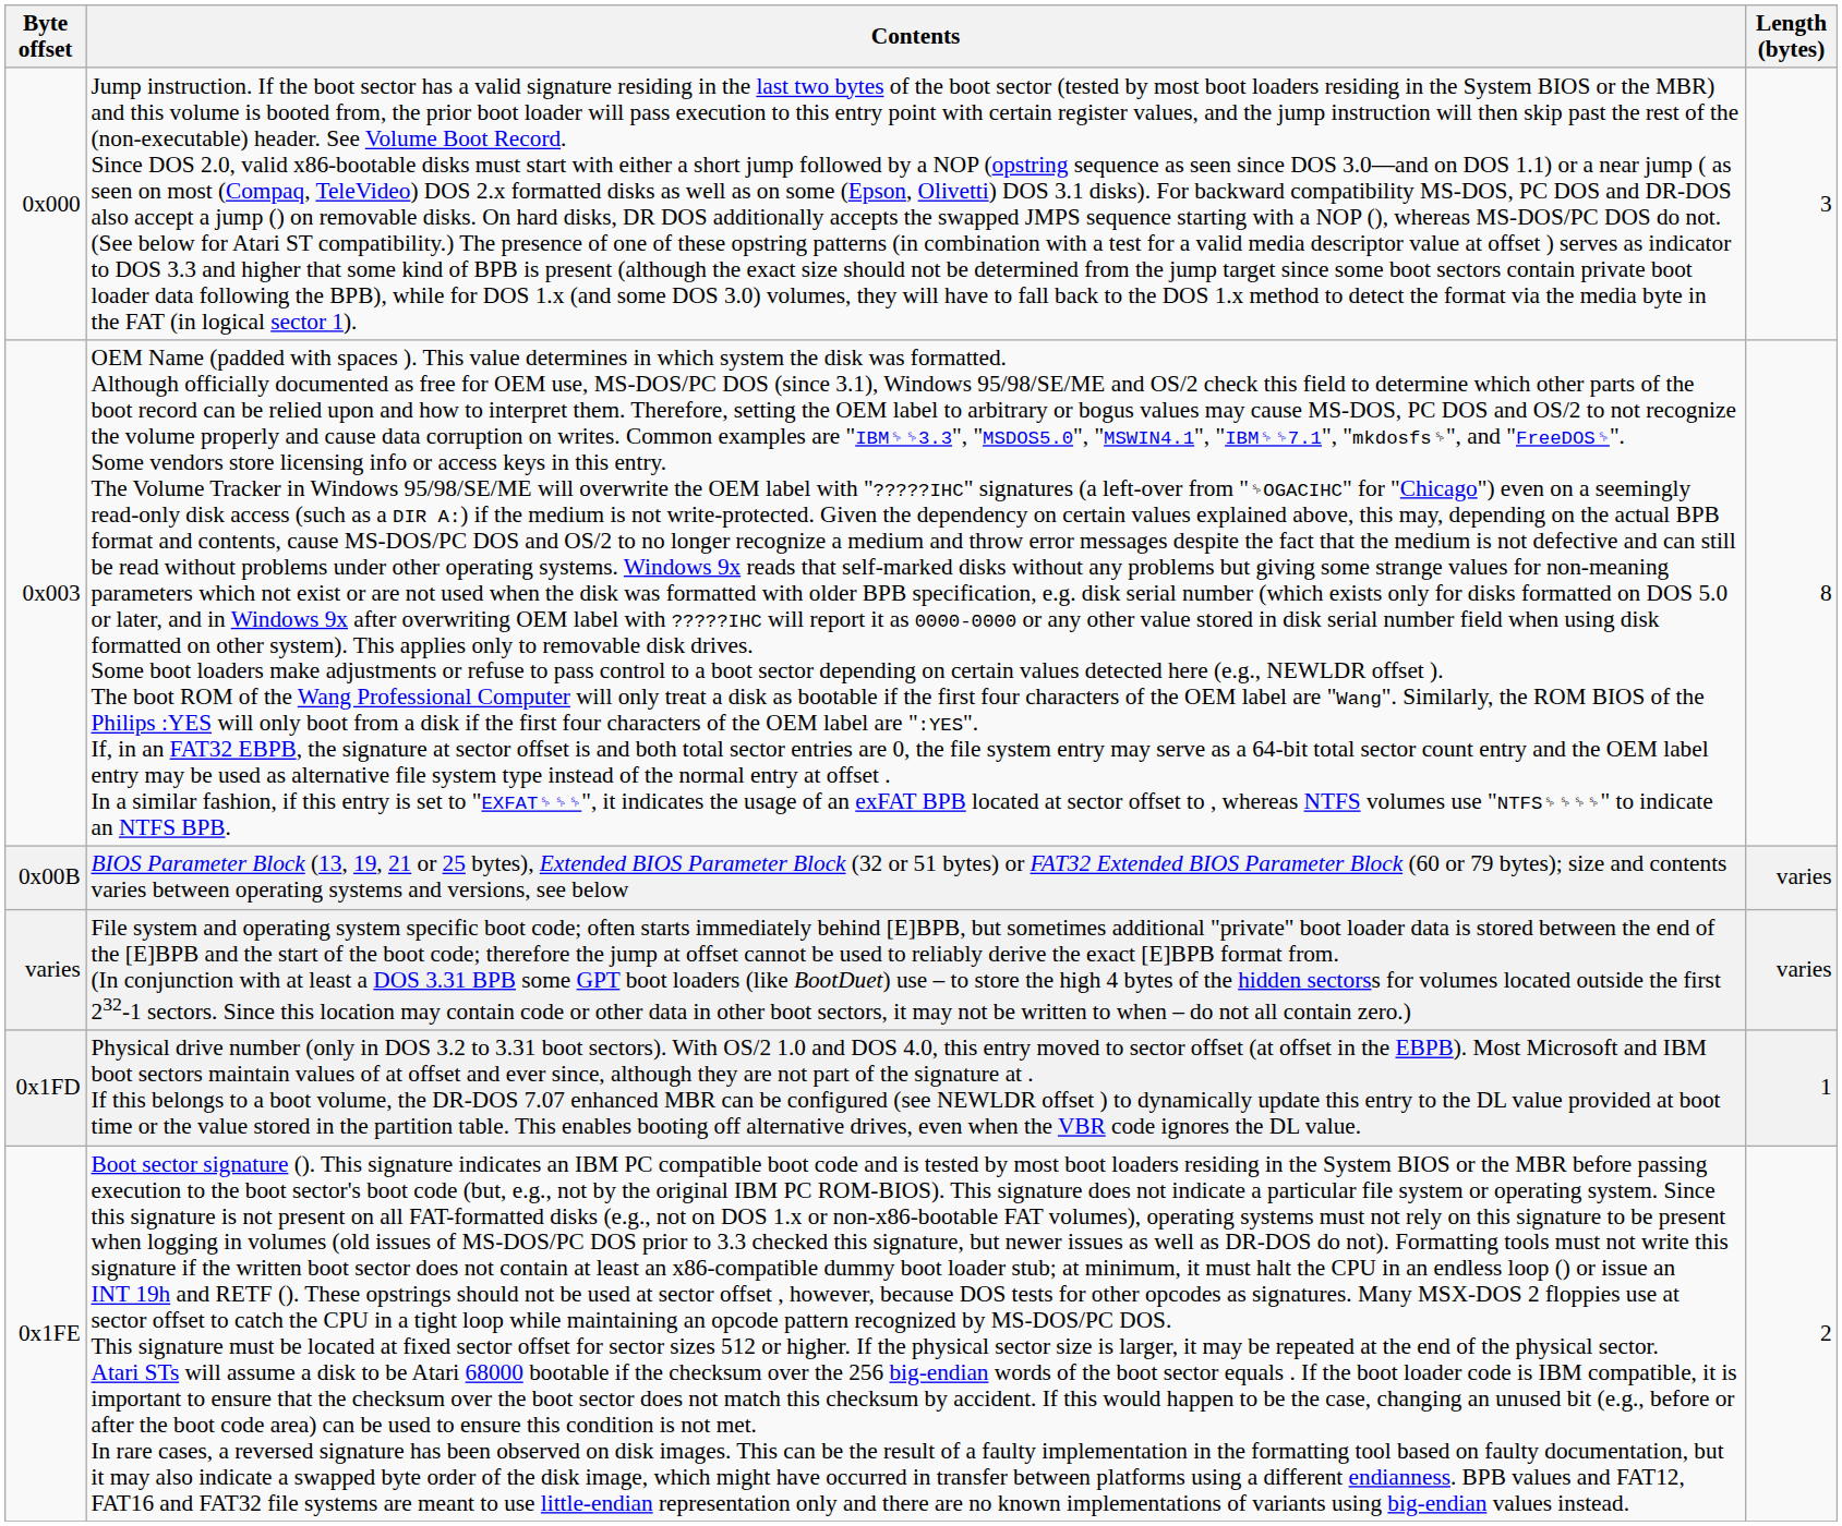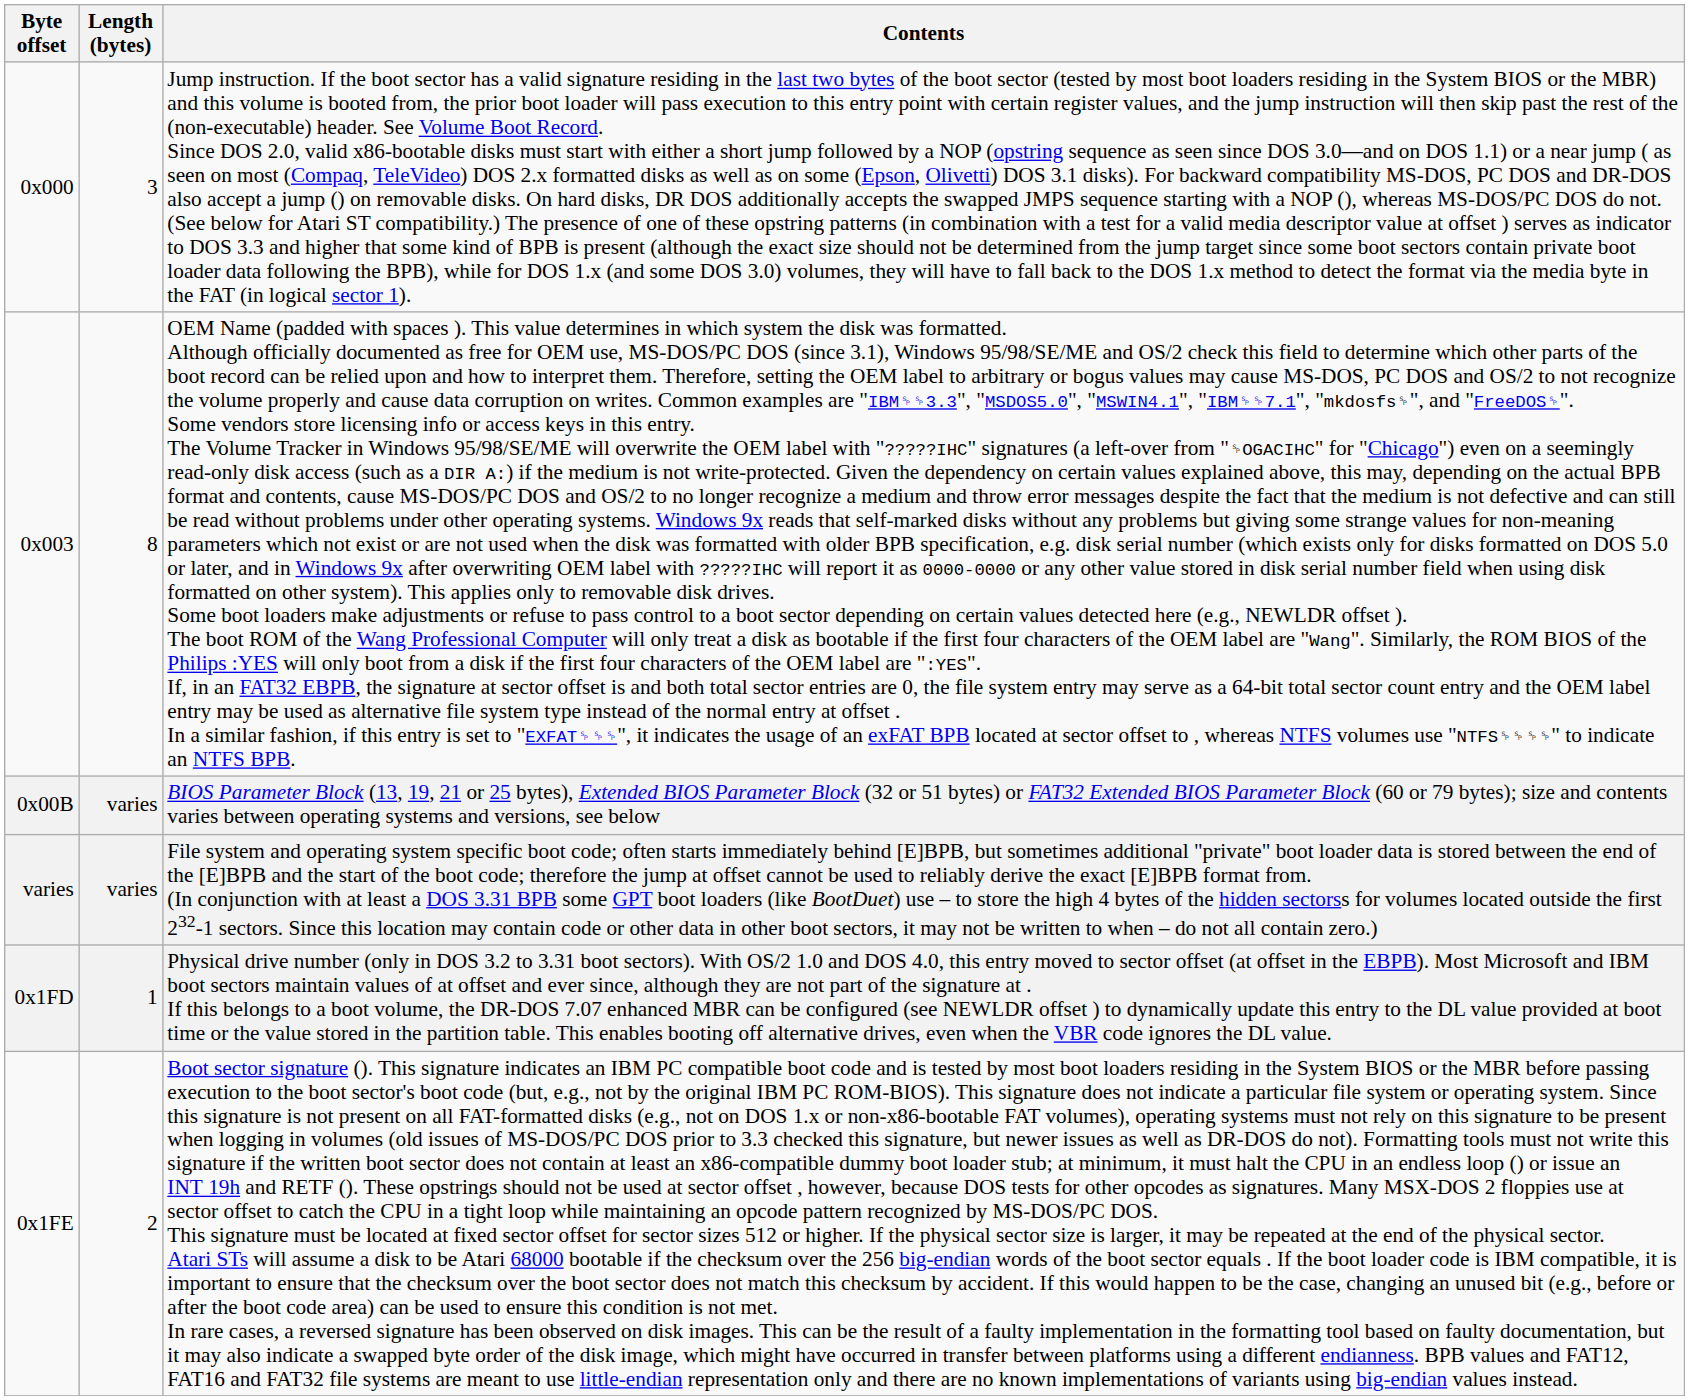columns swapped: Length (bytes) <-> Contents
